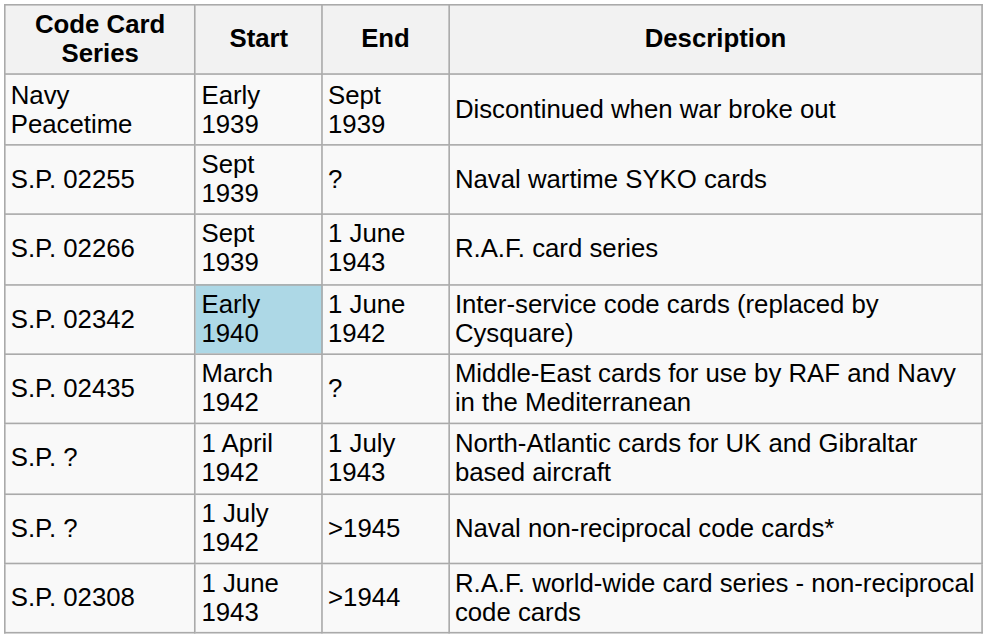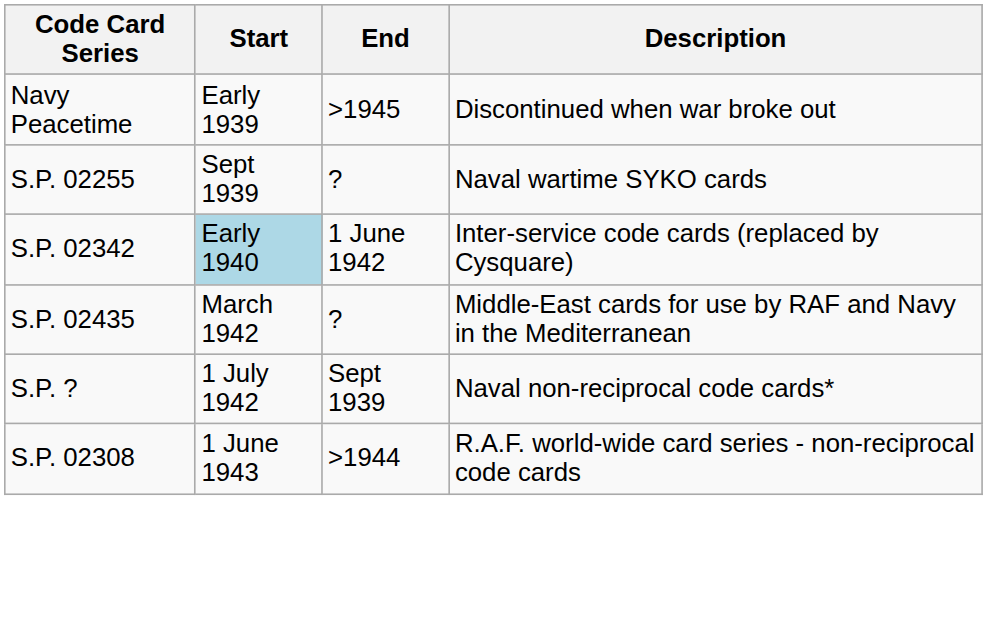Discontinued when war broke out | End: Sept 1939 -> >1945
- row: S.P. 02266 | Sept 1939 | 1 June 1943 | R.A.F. card series
- row: S.P. ? | 1 April 1942 | 1 July 1943 | North-Atlantic cards for UK and Gibraltar based aircraft
Naval non-reciprocal code cards* | End: >1945 -> Sept 1939
